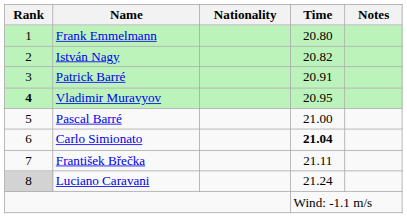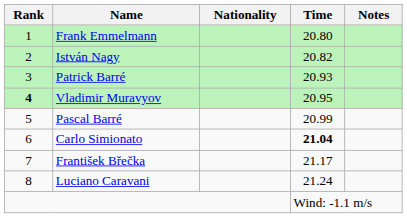Patrick Barré | Time: 20.91 -> 20.93
Pascal Barré | Time: 21.00 -> 20.99
František Břečka | Time: 21.11 -> 21.17
Luciano Caravani | Rank: lightgrey background -> no background
